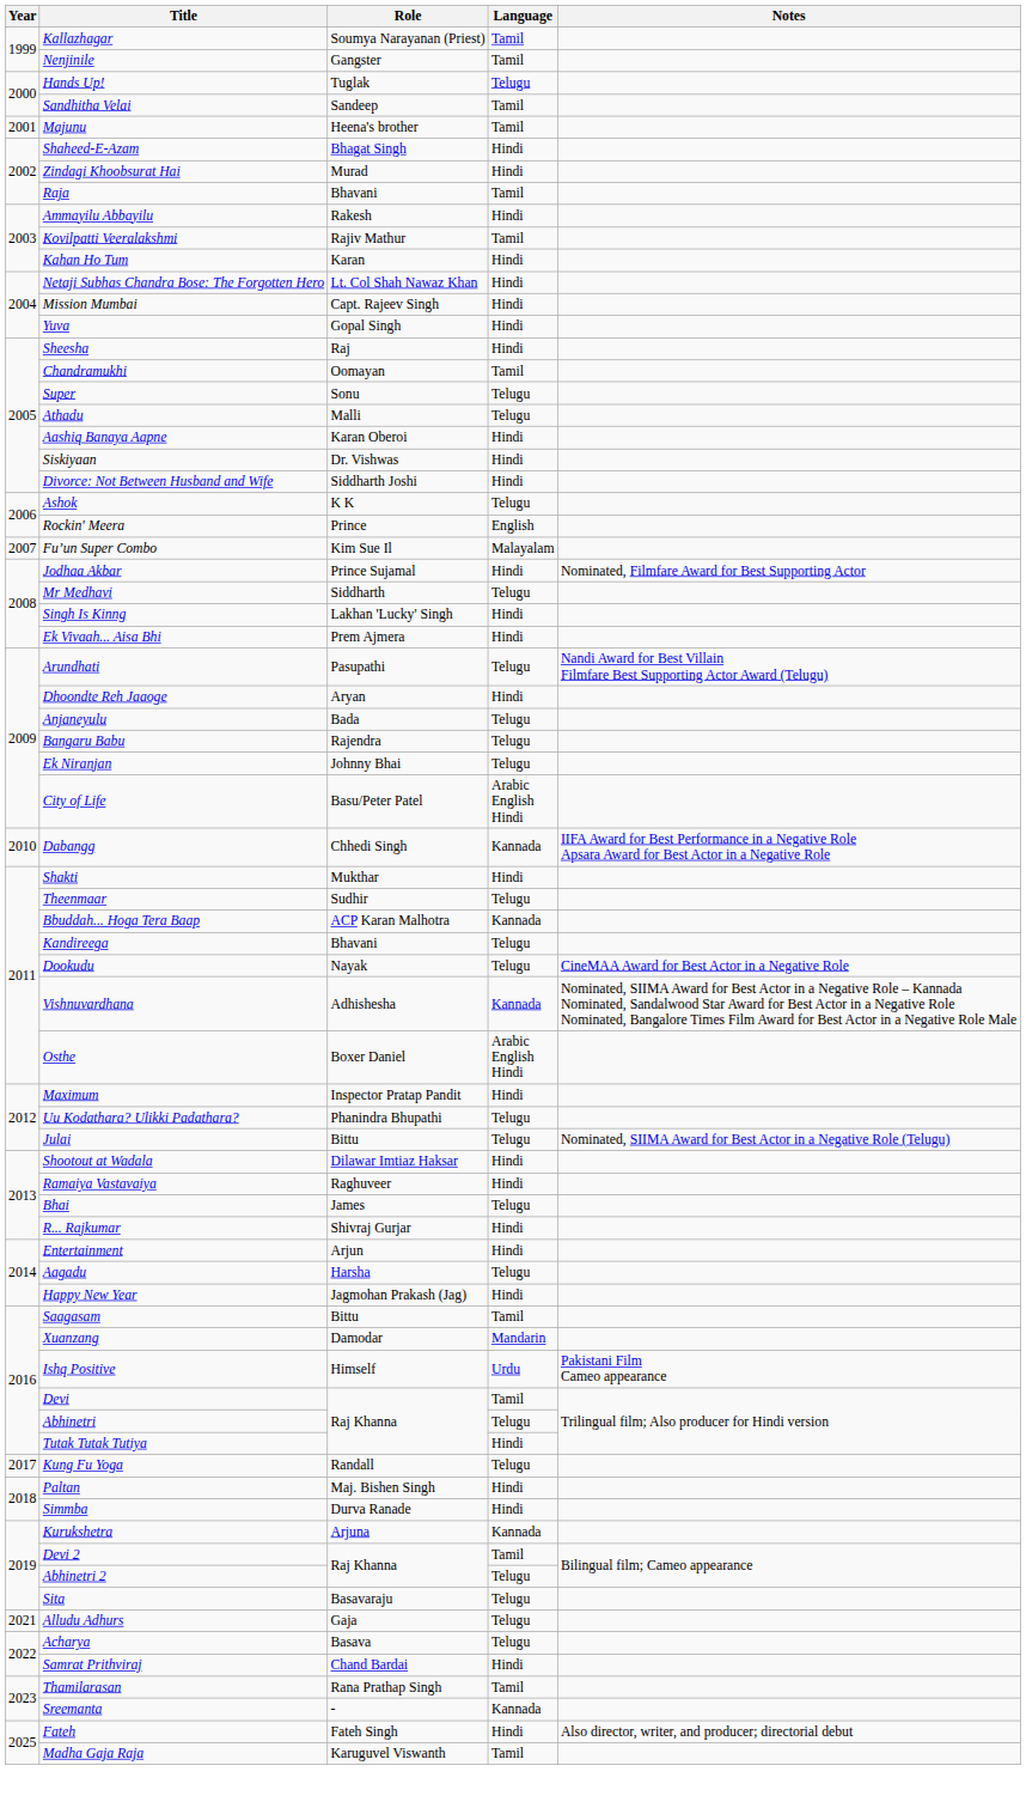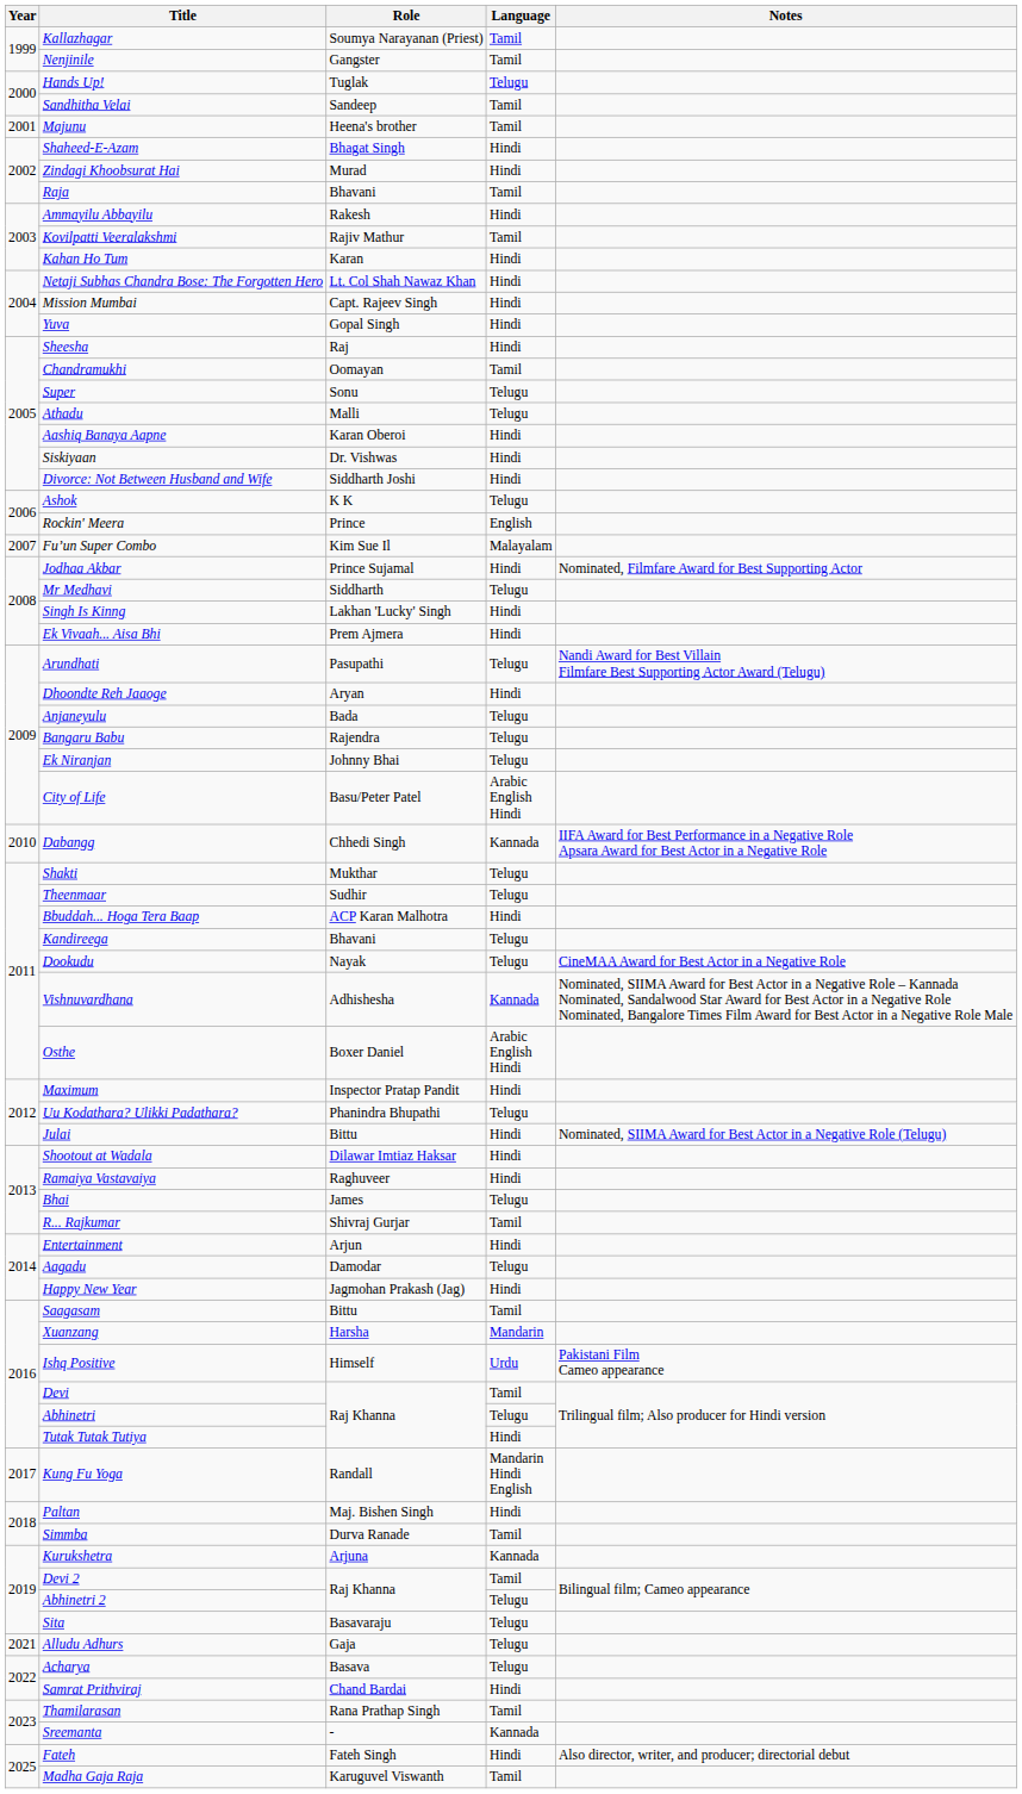Shakti | Language: Hindi -> Telugu
Bbuddah... Hoga Tera Baap | Language: Kannada -> Hindi
Julai | Language: Telugu -> Hindi
R... Rajkumar | Language: Hindi -> Tamil
Aagadu | Role: Harsha -> Damodar
Xuanzang | Role: Damodar -> Harsha
Kung Fu Yoga | Language: Telugu -> Mandarin Hindi English
Simmba | Language: Hindi -> Tamil
